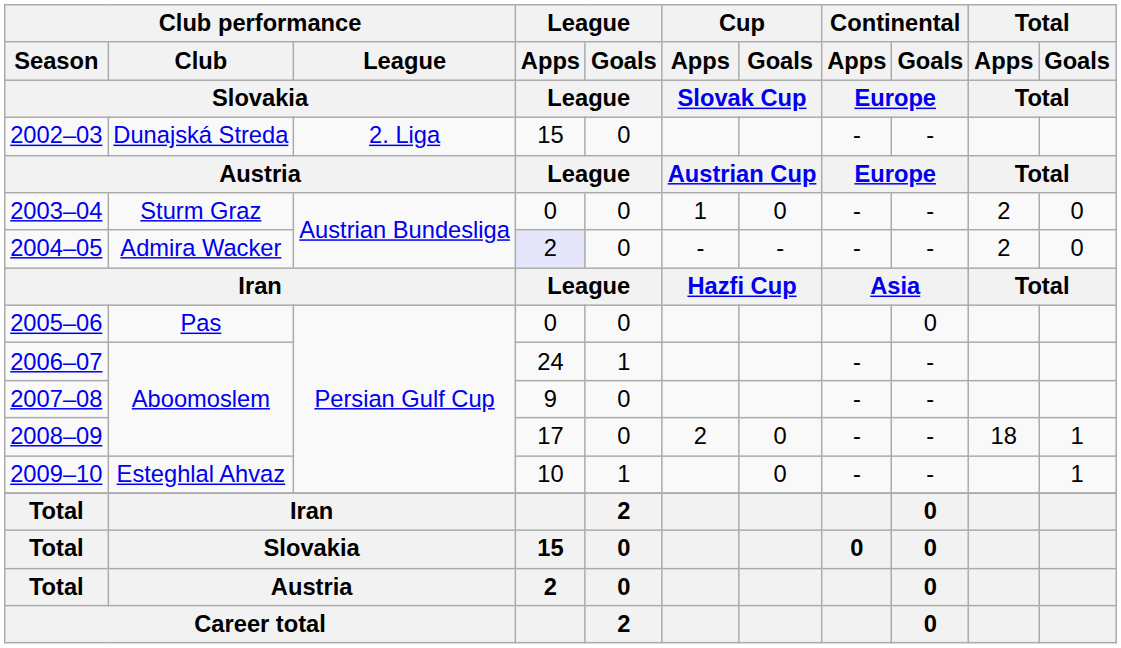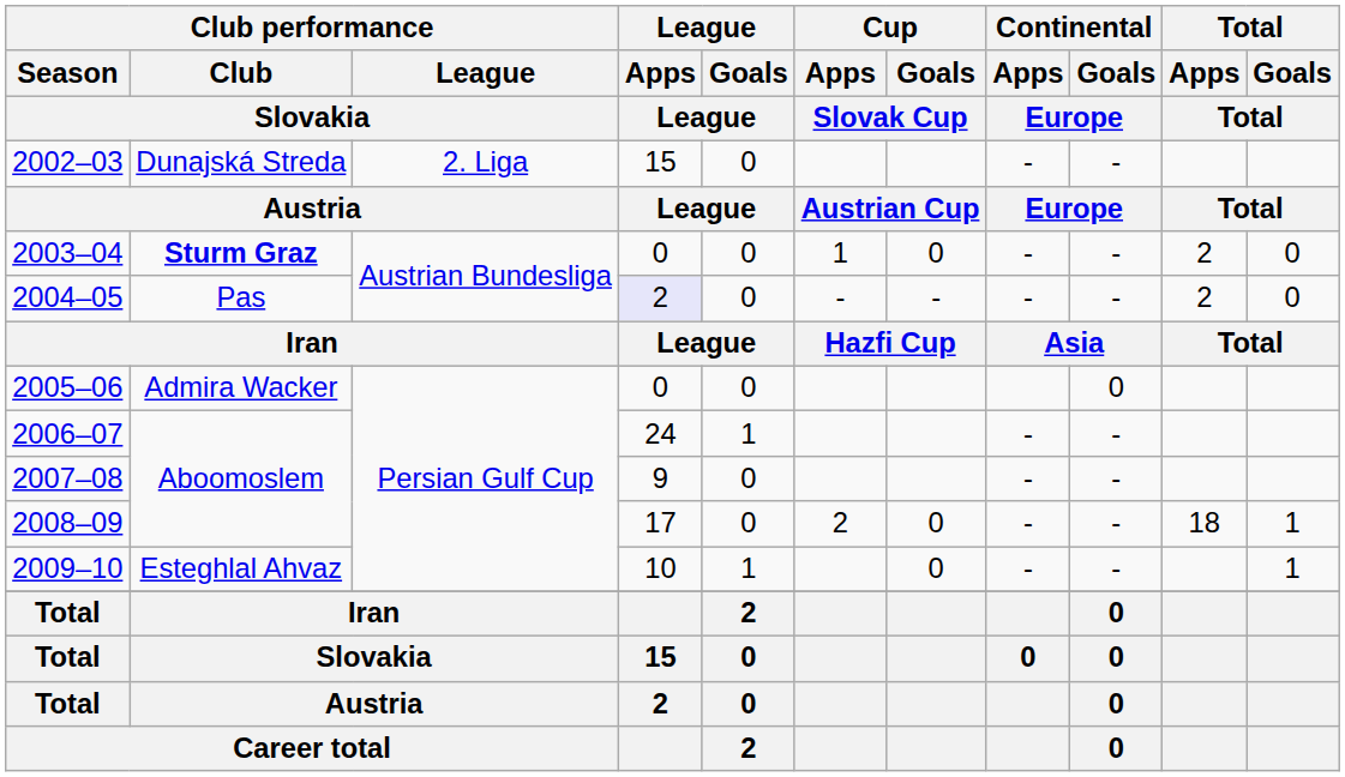2003–04 | Club performance / Club / Slovakia: normal -> bold
2004–05 | Club performance / Club / Slovakia: Admira Wacker -> Pas
2005–06 | Club performance / Club / Slovakia: Pas -> Admira Wacker
